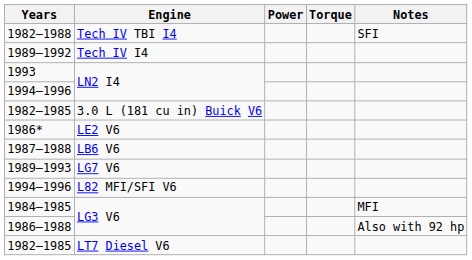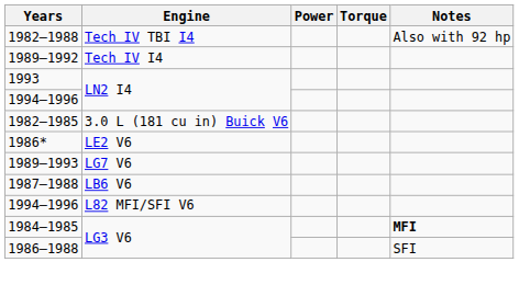1982–1988 | Notes: SFI -> Also with 92 hp
rows swapped: 1987–1988 <-> 1989–1993
1984–1985 | Notes: normal -> bold
1986–1988 | Notes: Also with 92 hp -> SFI
- row: 1982–1985 | LT7 Diesel V6
